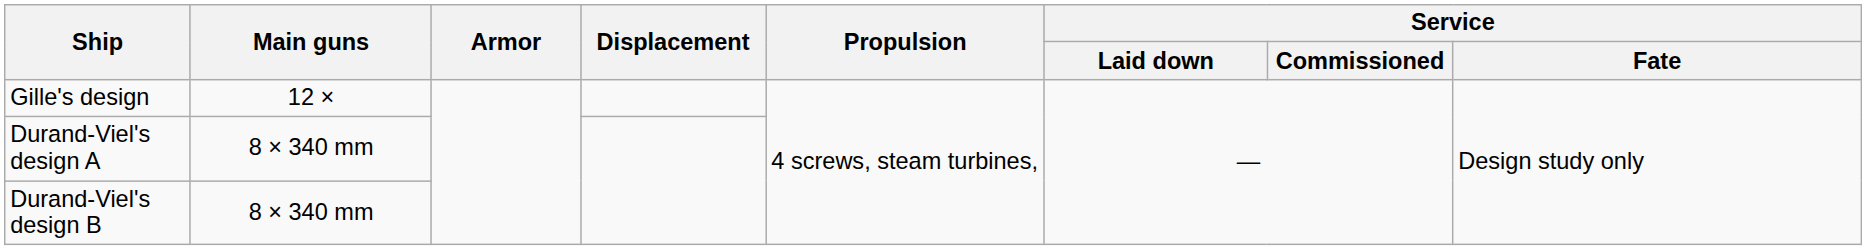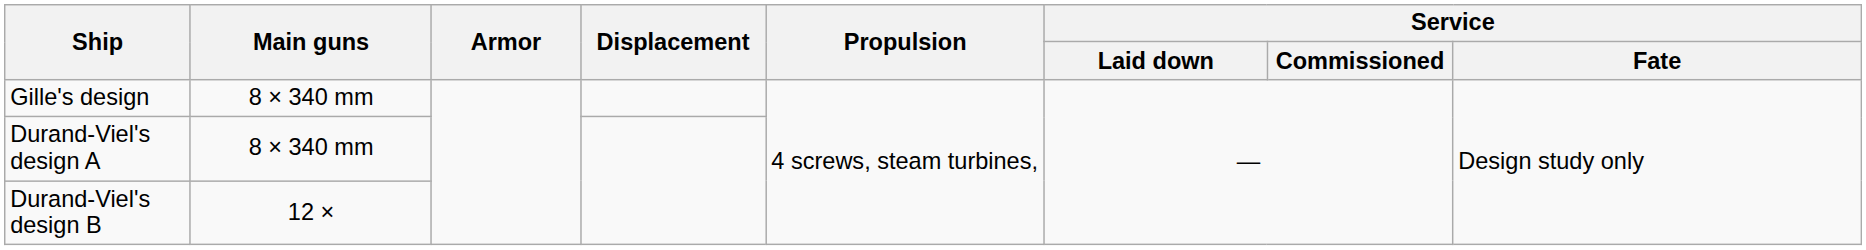Gille's design | Main guns: 12 × -> 8 × 340 mm
Durand-Viel's design B | Main guns: 8 × 340 mm -> 12 ×
